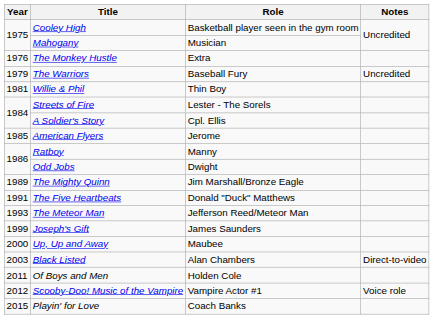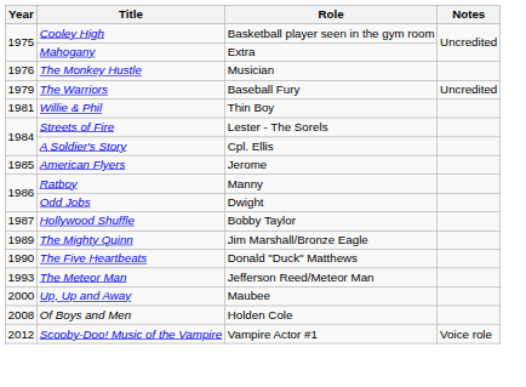Mahogany | Role: Musician -> Extra
The Monkey Hustle | Role: Extra -> Musician
+ row: 1987 | Hollywood Shuffle | Bobby Taylor
The Five Heartbeats | Year: 1991 -> 1990
- row: 1999 | Joseph's Gift | James Saunders
- row: 2003 | Black Listed | Alan Chambers | Direct-to-video
Of Boys and Men | Year: 2011 -> 2008
- row: 2015 | Playin' for Love | Coach Banks
